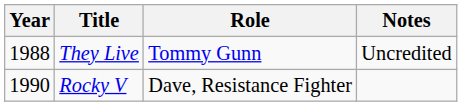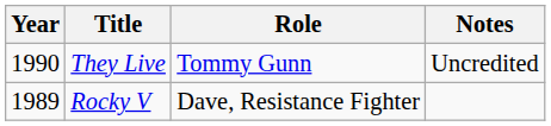They Live | Year: 1988 -> 1990
Rocky V | Year: 1990 -> 1989
